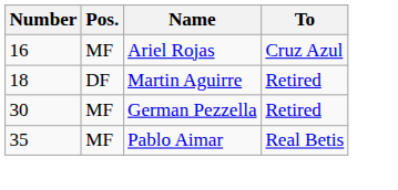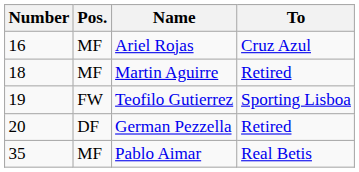Martin Aguirre | Pos.: DF -> MF
+ row: 19 | FW | Teofilo Gutierrez | Sporting Lisboa
German Pezzella | Number: 30 -> 20
German Pezzella | Pos.: MF -> DF
